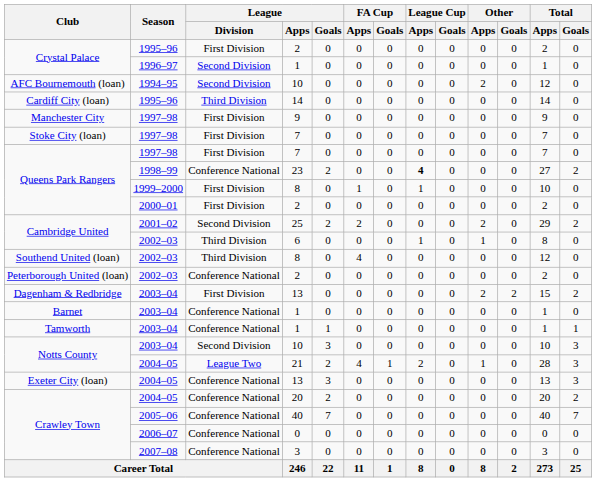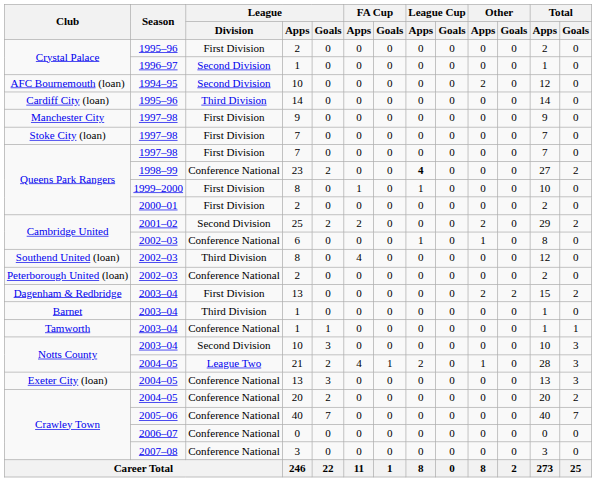6 | League / Division: Third Division -> Conference National
Barnet / 1 | League / Division: Conference National -> Third Division
